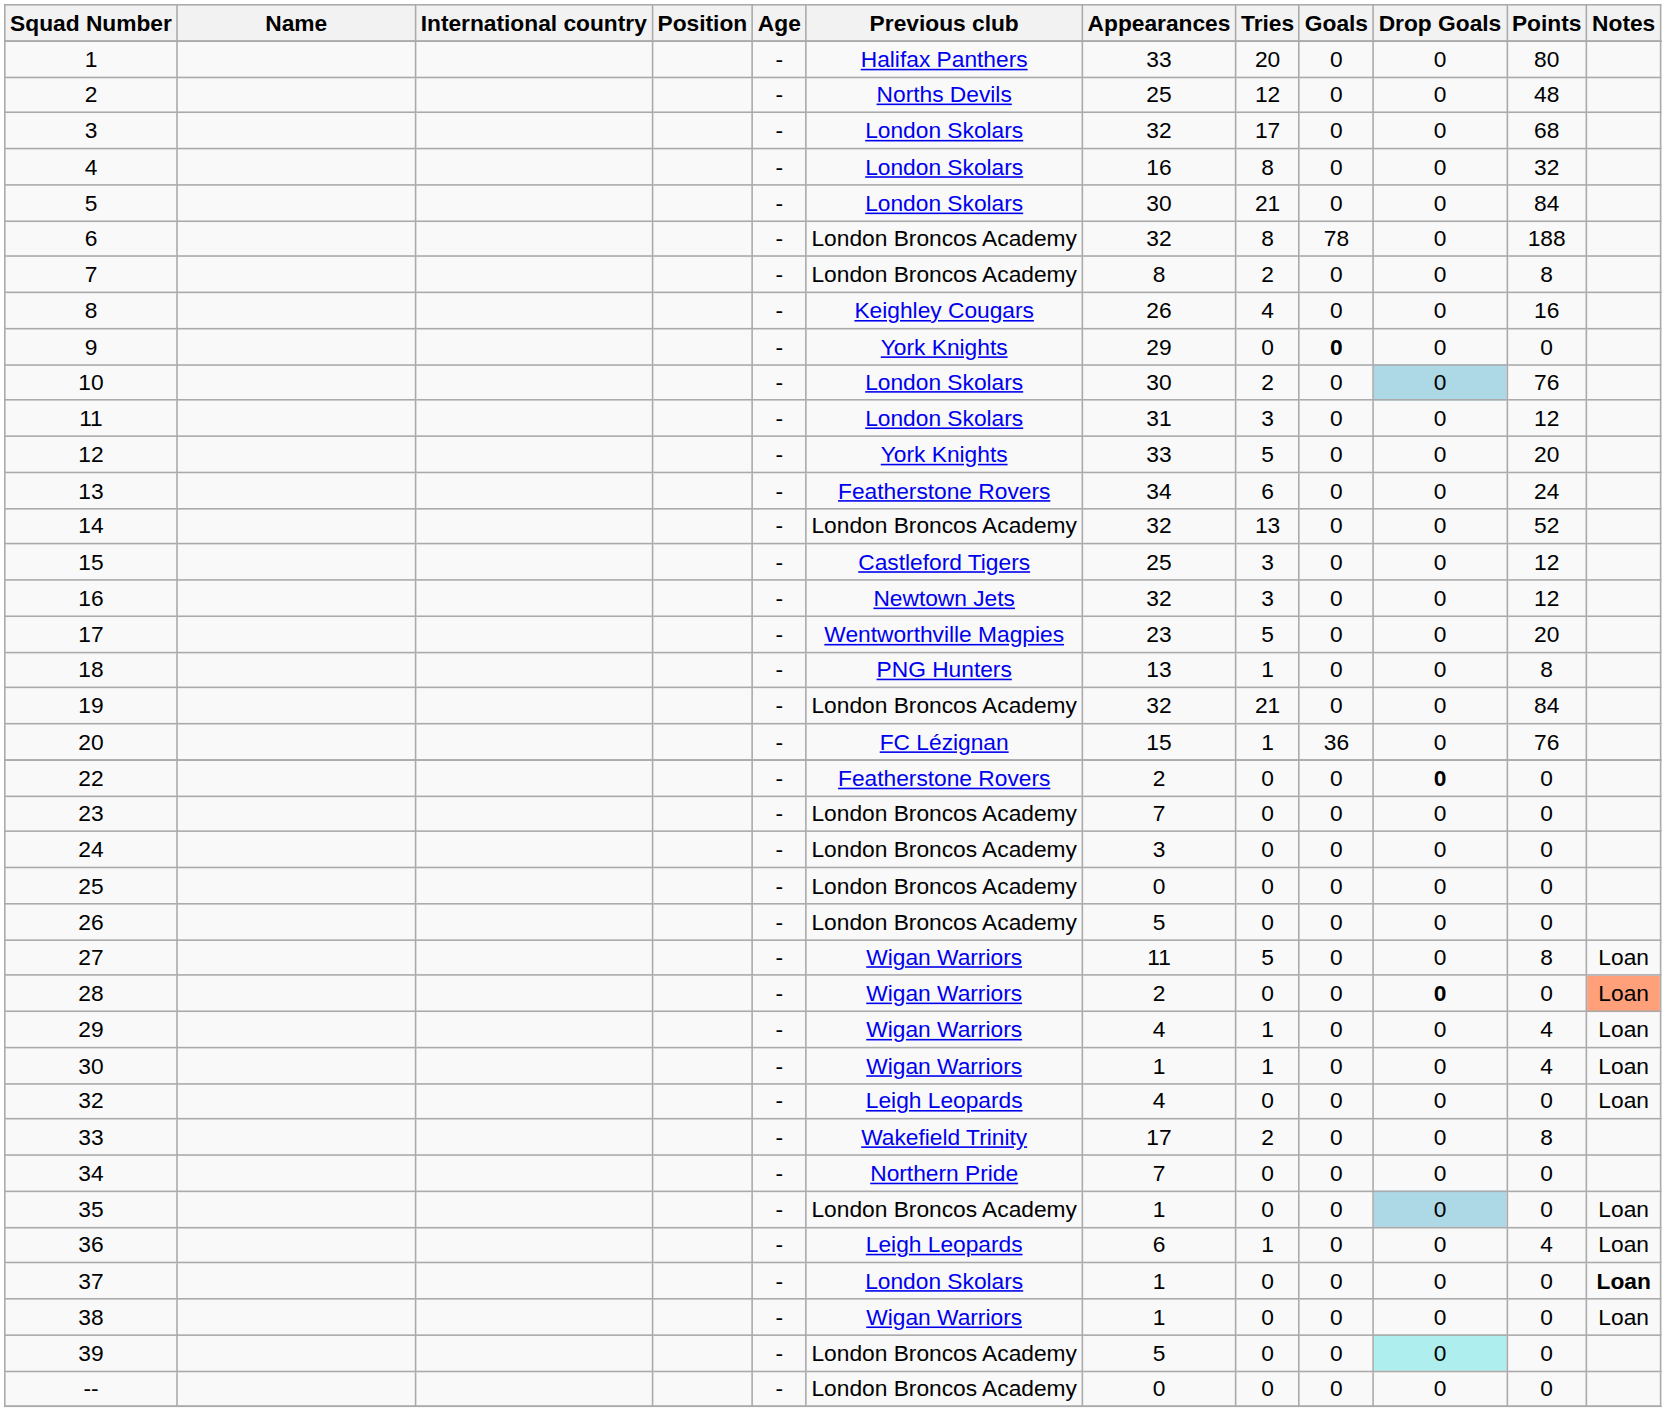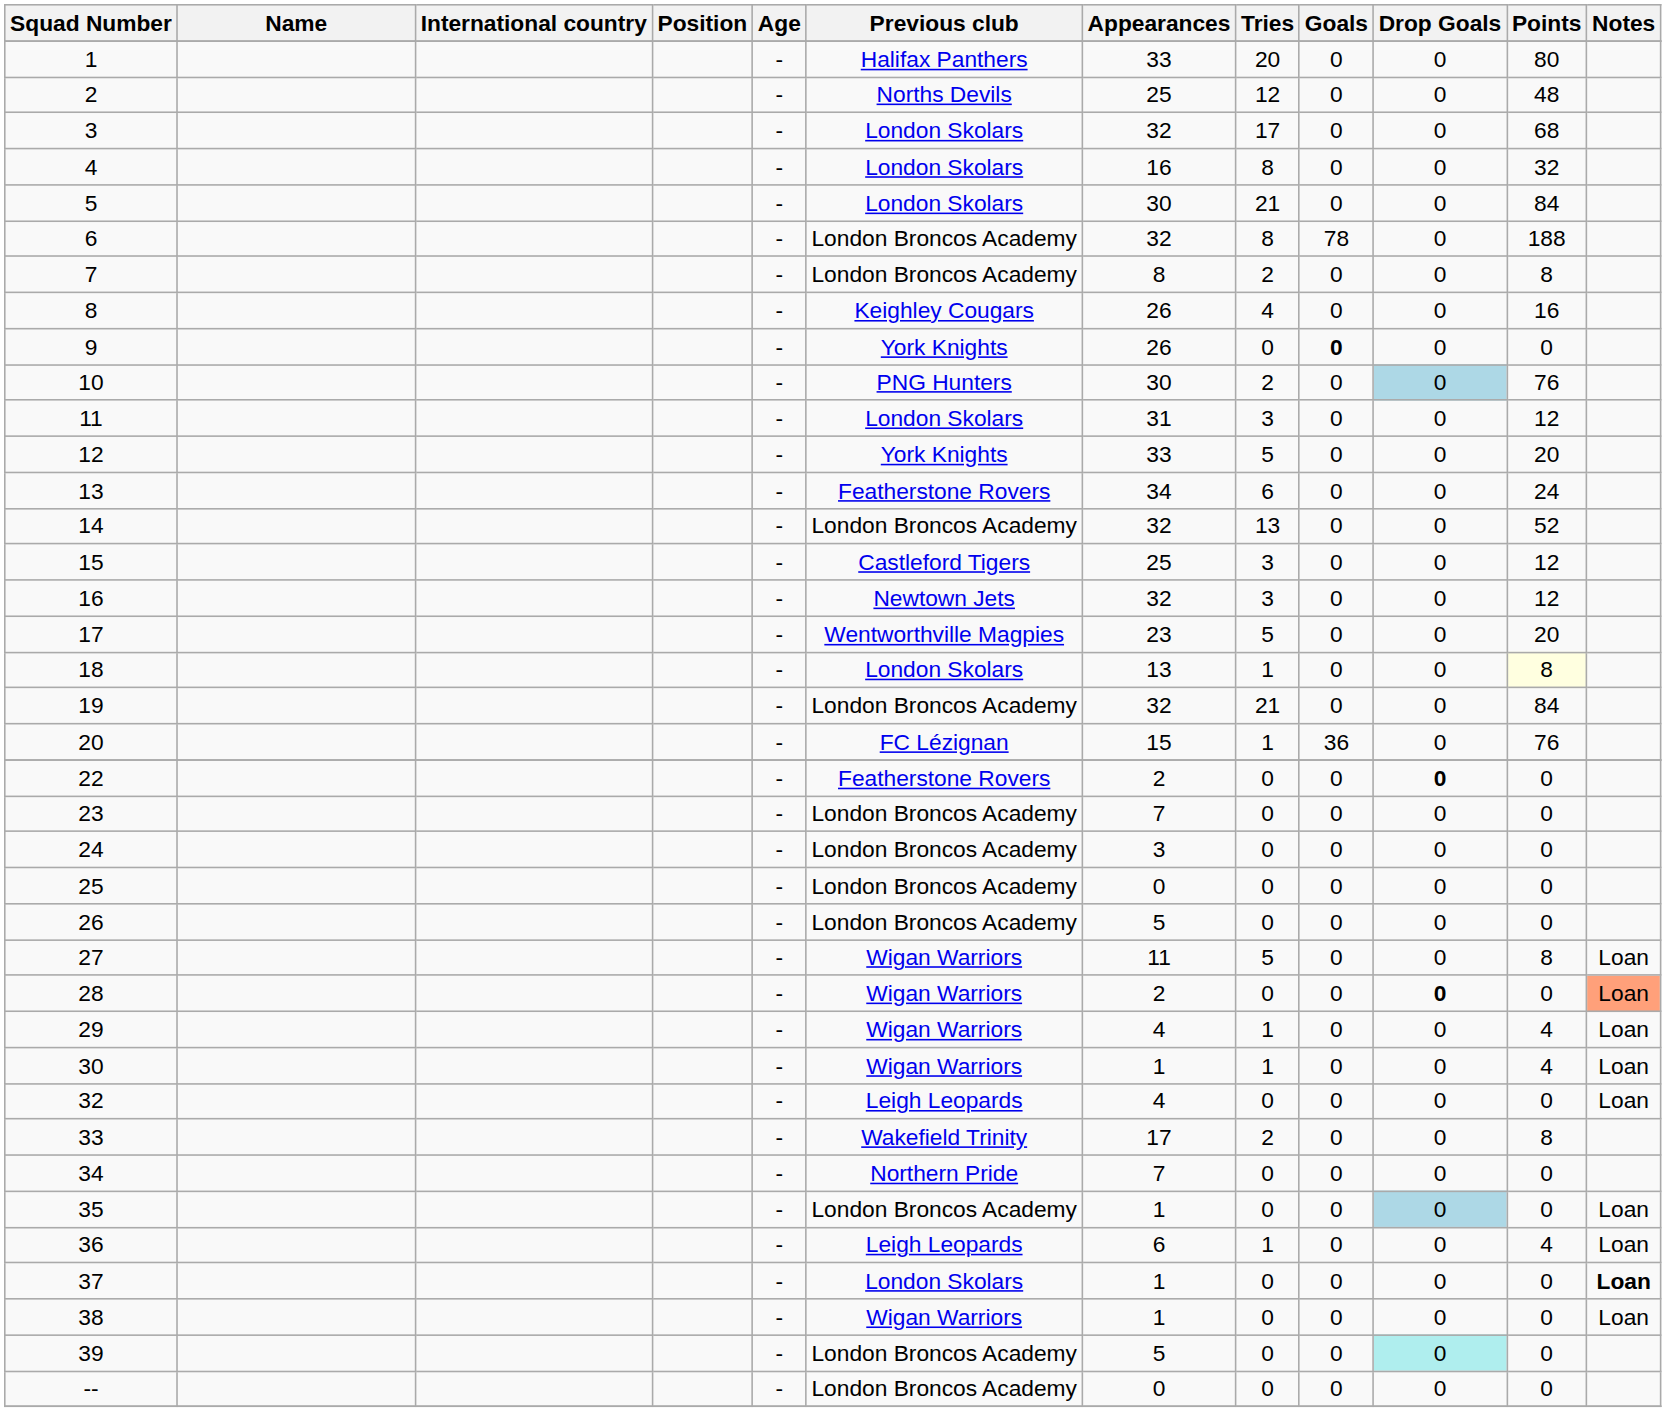9 | Appearances: 29 -> 26
10 | Previous club: London Skolars -> PNG Hunters
18 | Previous club: PNG Hunters -> London Skolars
18 | Points: no background -> lightyellow background
